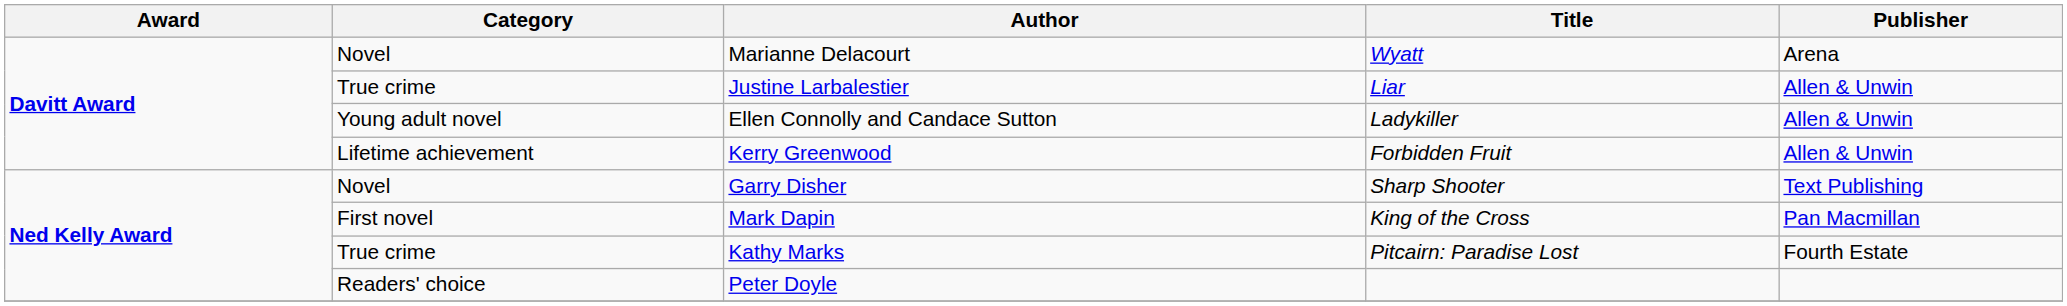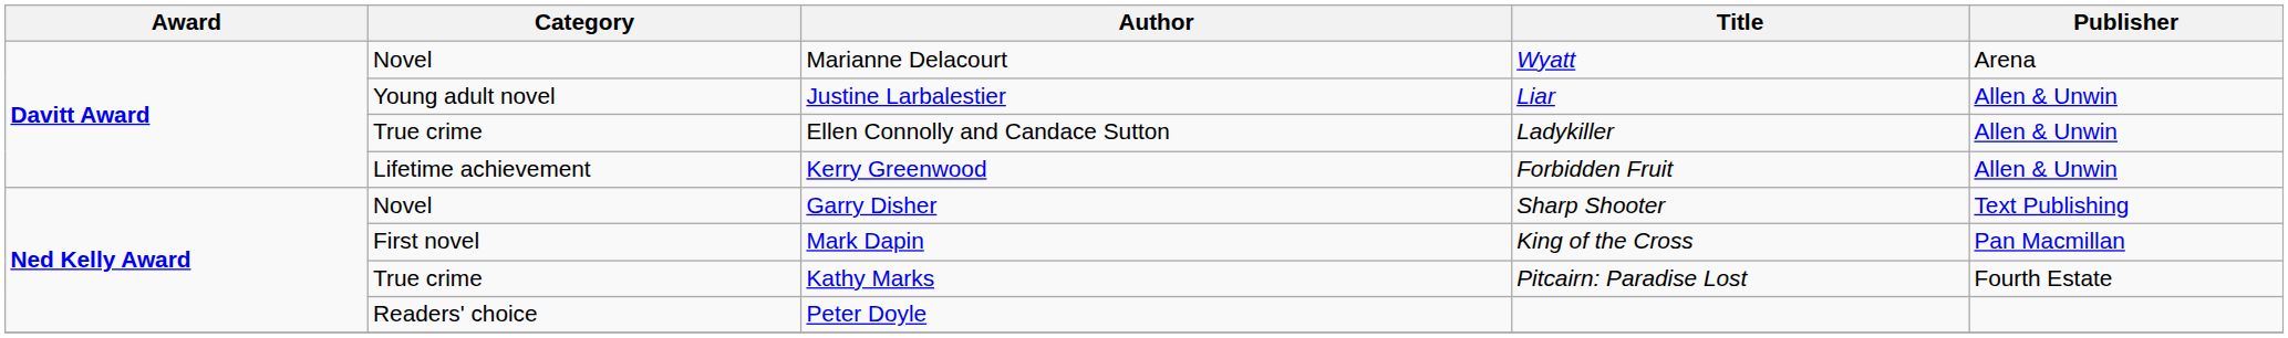Justine Larbalestier | Category: True crime -> Young adult novel
Ellen Connolly and Candace Sutton | Category: Young adult novel -> True crime
